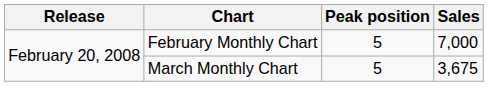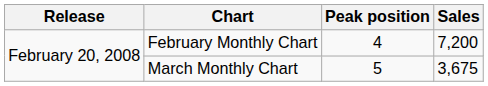February Monthly Chart | Peak position: 5 -> 4
February Monthly Chart | Sales: 7,000 -> 7,200
